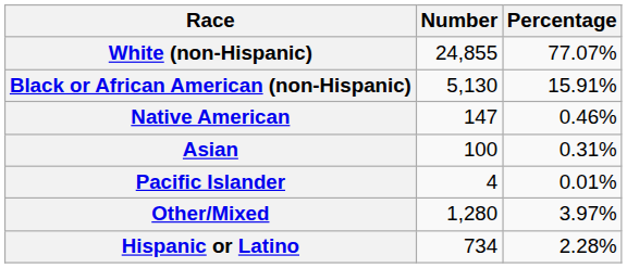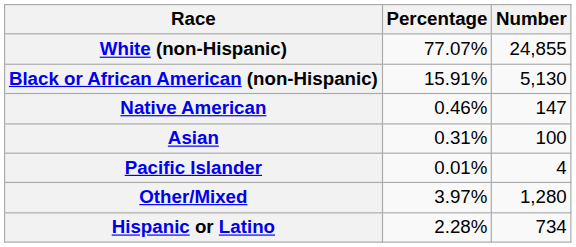columns swapped: Number <-> Percentage
